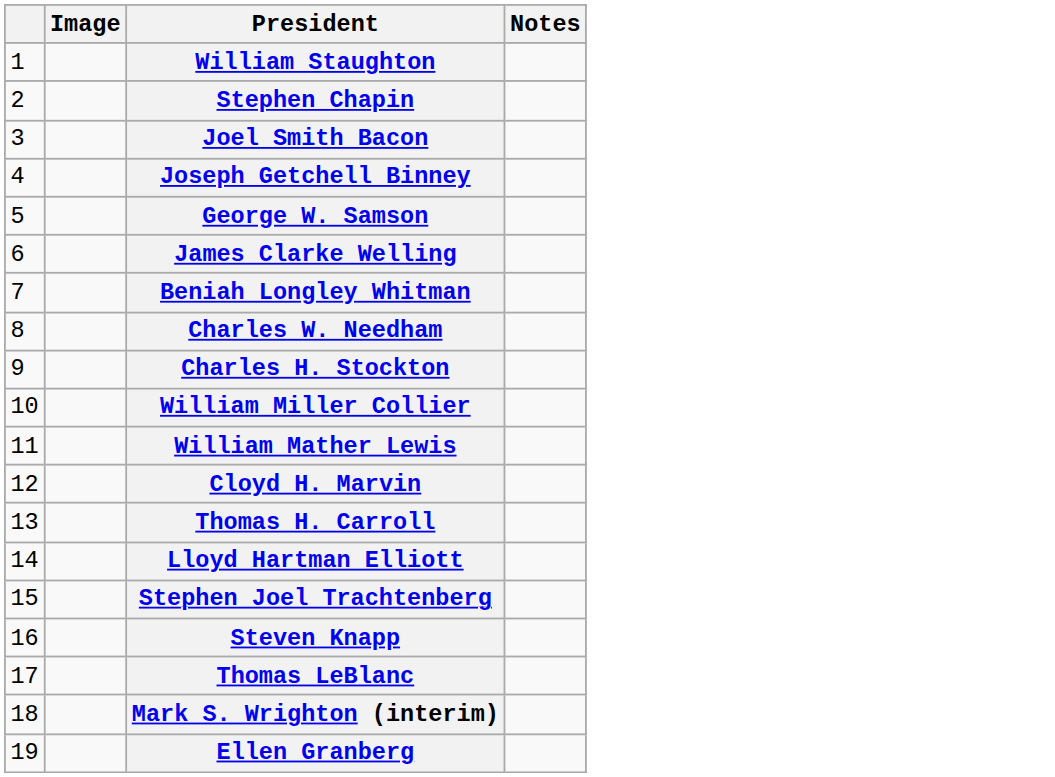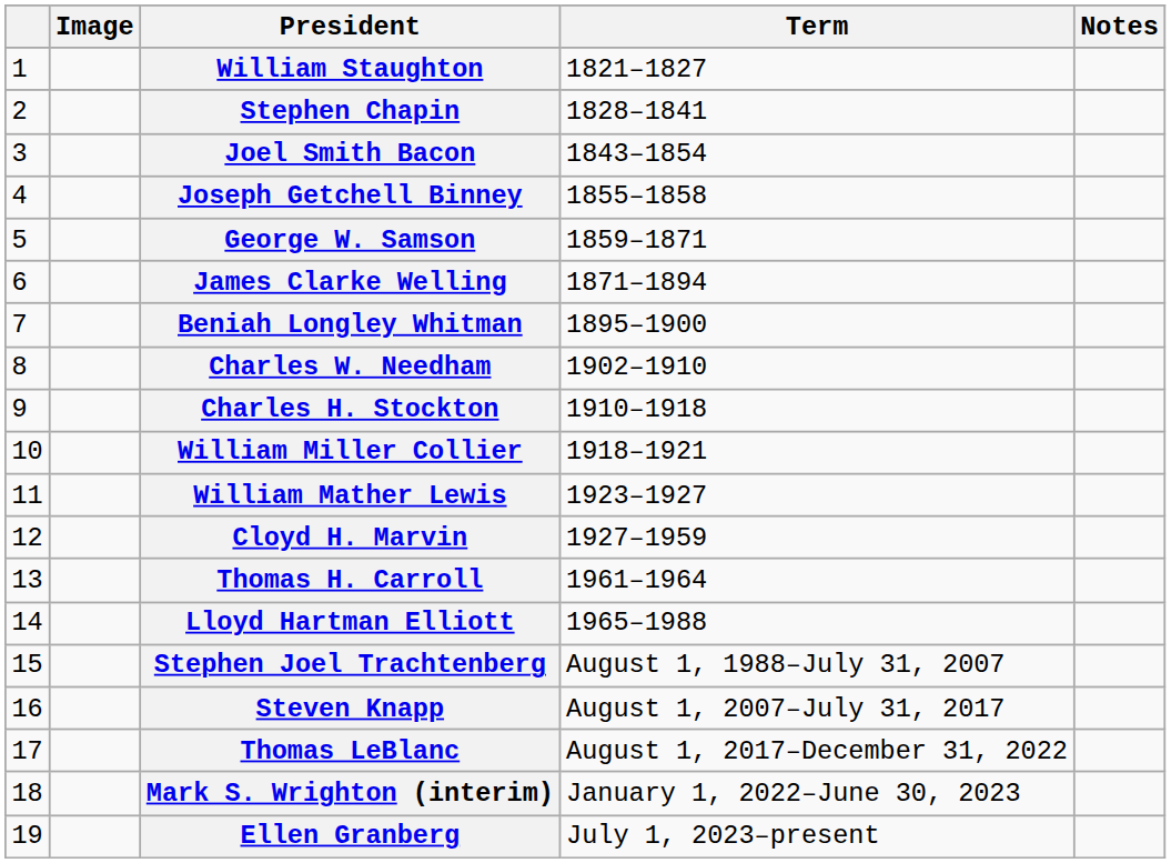+ column: Term | 1821–1827 | 1828–1841 | 1843–1854 | 1855–1858 | 1859–1871 | 1871–1894 | 1895–1900 | 1902–1910 | 1910–1918 | 1918–1921 | 1923–1927 | 1927–1959 | 1961–1964 | 1965–1988 | August 1, 1988–July 31, 2007 | August 1, 2007–July 31, 2017 | August 1, 2017–December 31, 2022 | January 1, 2022–June 30, 2023 | July 1, 2023–present
